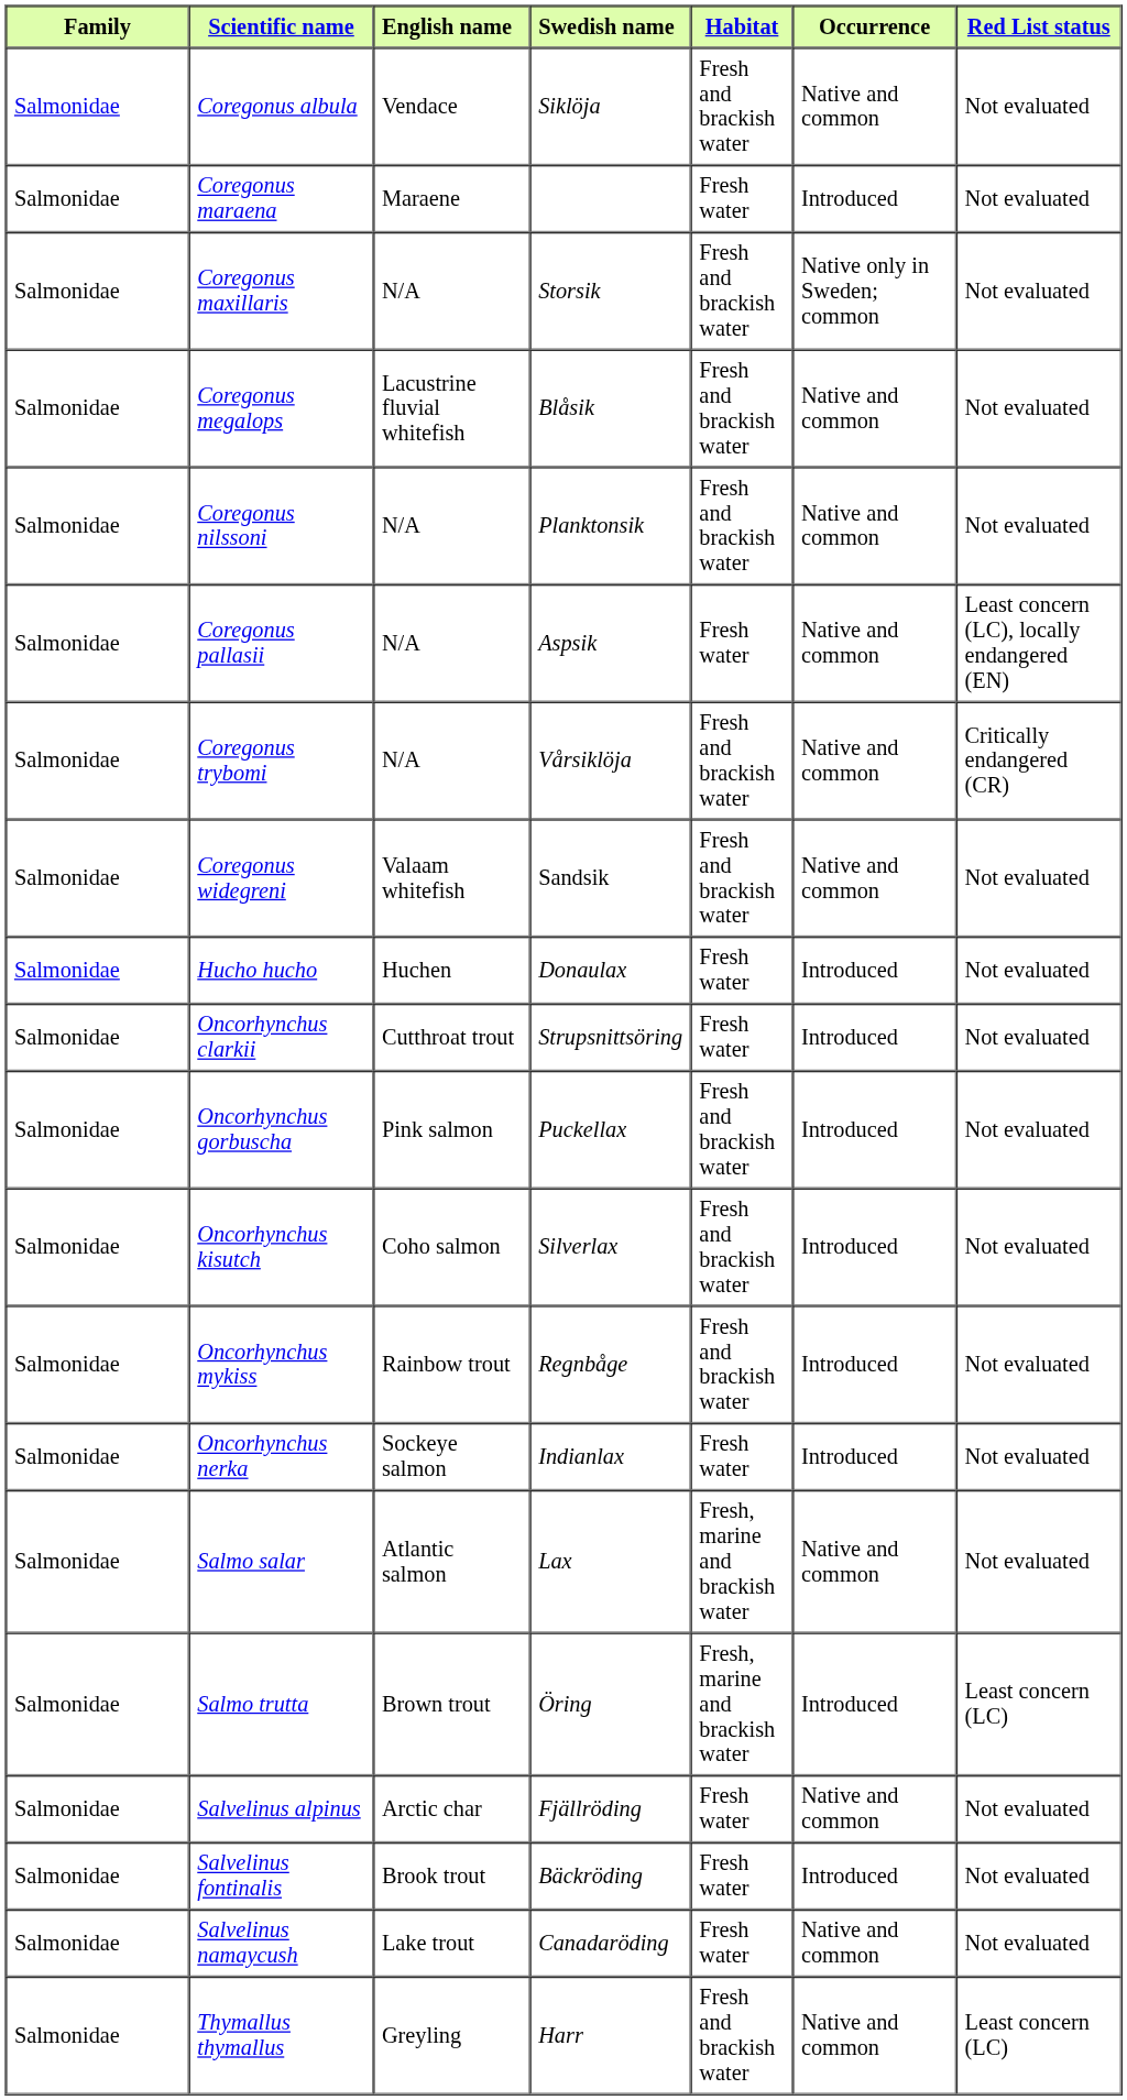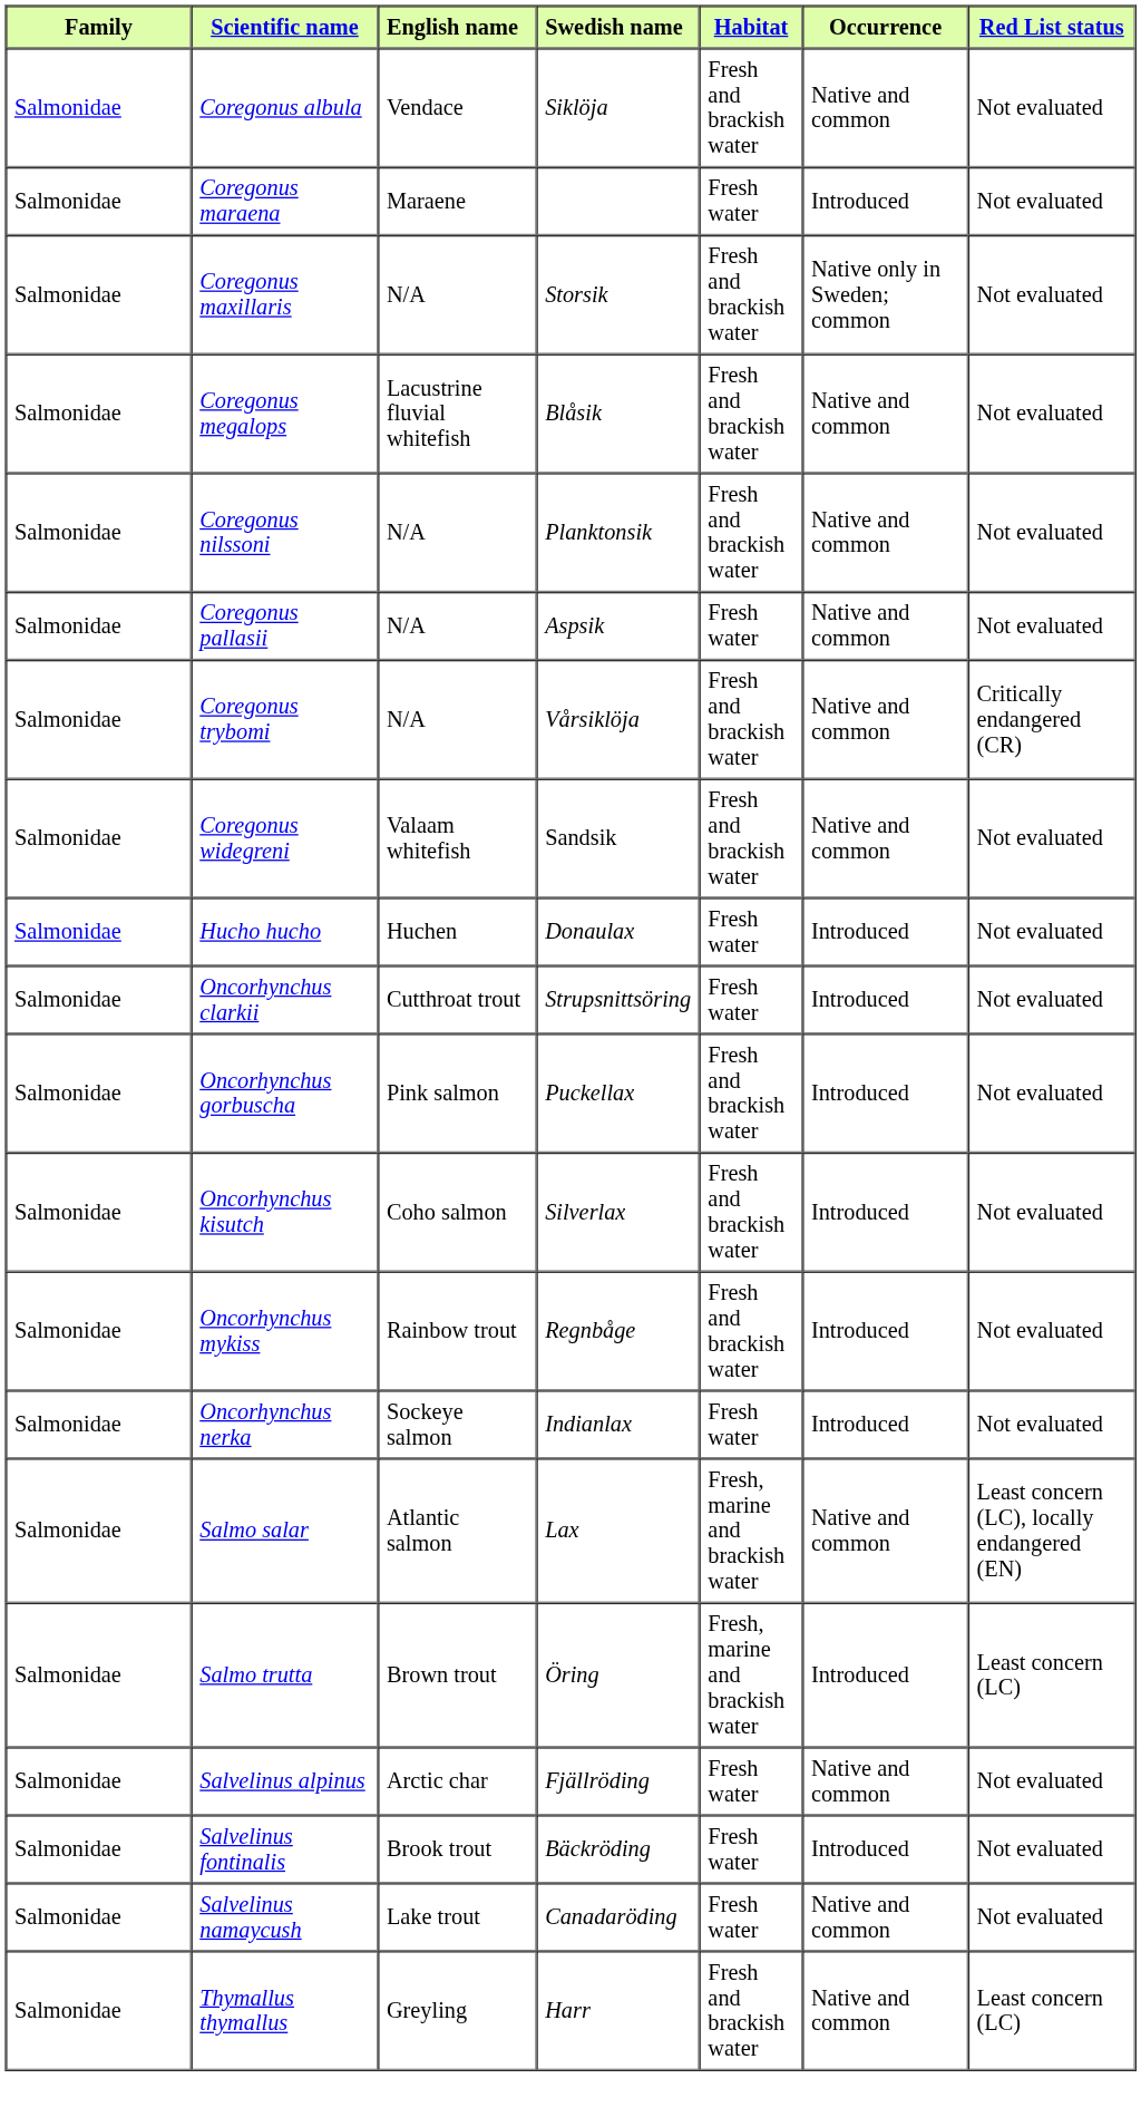Coregonus pallasii | Red List status: Least concern (LC), locally endangered (EN) -> Not evaluated
Salmo salar | Red List status: Not evaluated -> Least concern (LC), locally endangered (EN)
